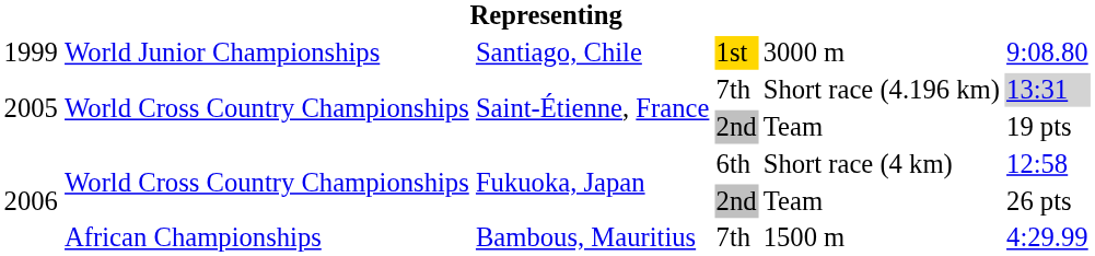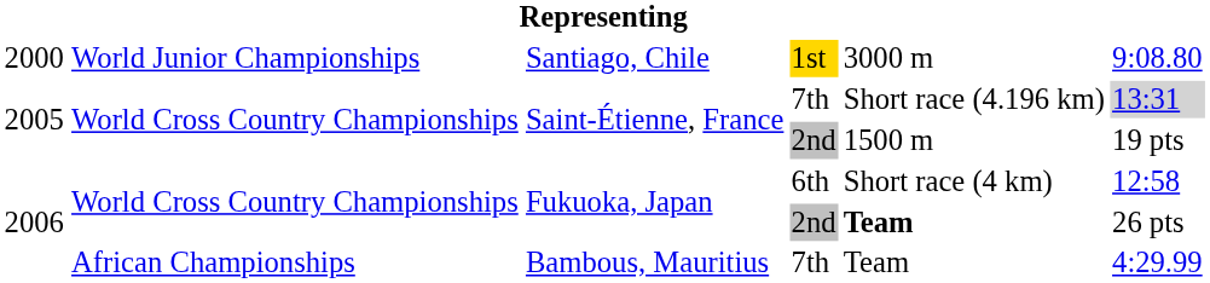Santiago, Chile | column 1: 1999 -> 2000
Saint-Étienne, France / 2nd | column 5: Team -> 1500 m
Fukuoka, Japan / 2nd | column 5: normal -> bold
Bambous, Mauritius | column 5: 1500 m -> Team
